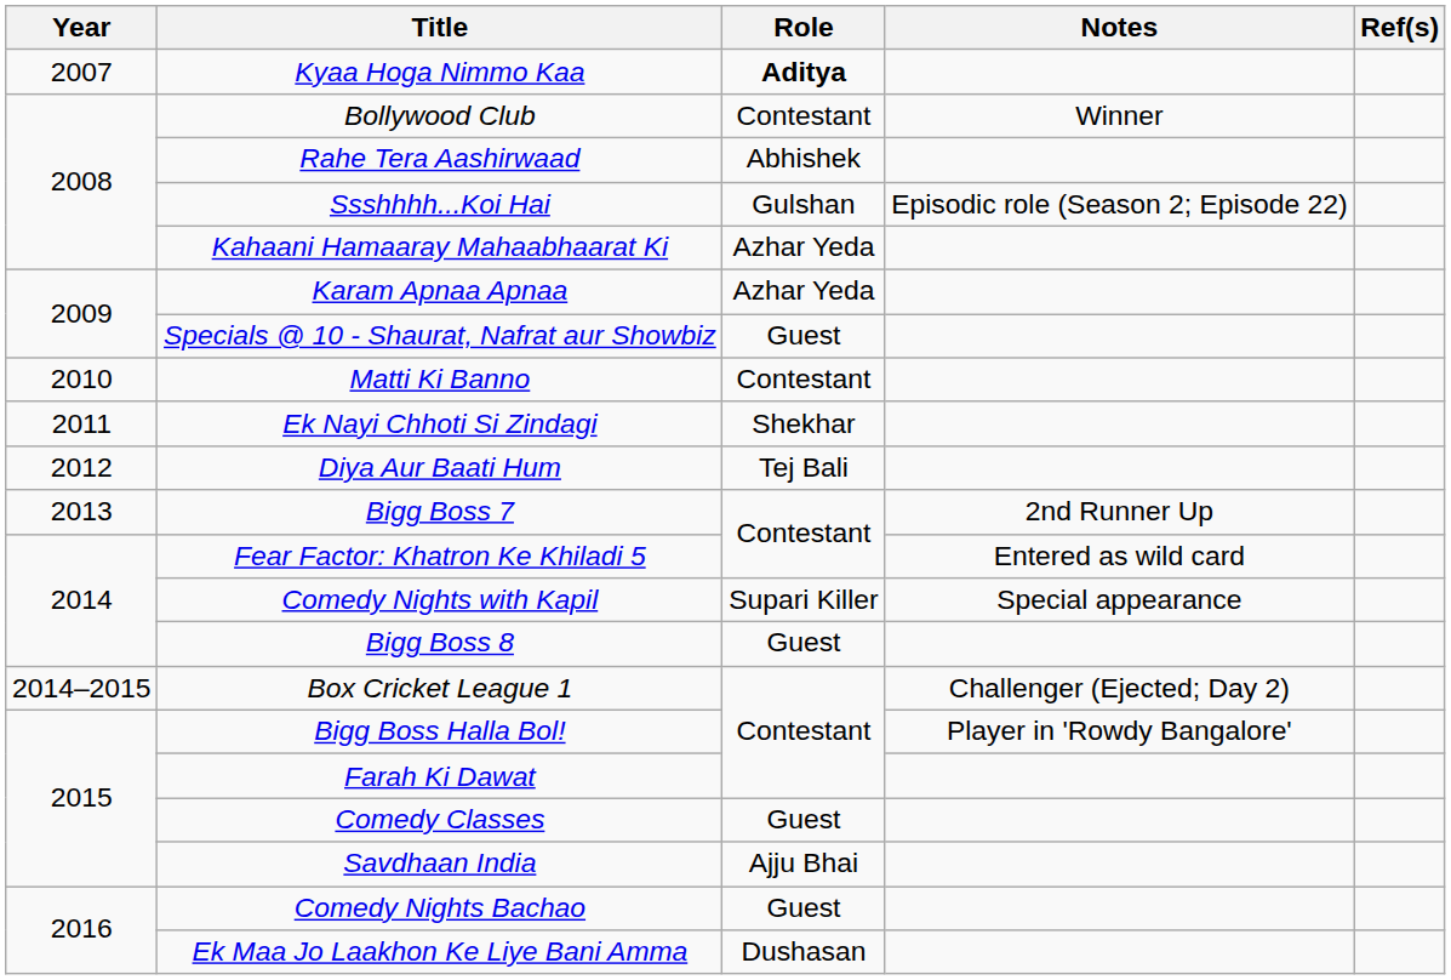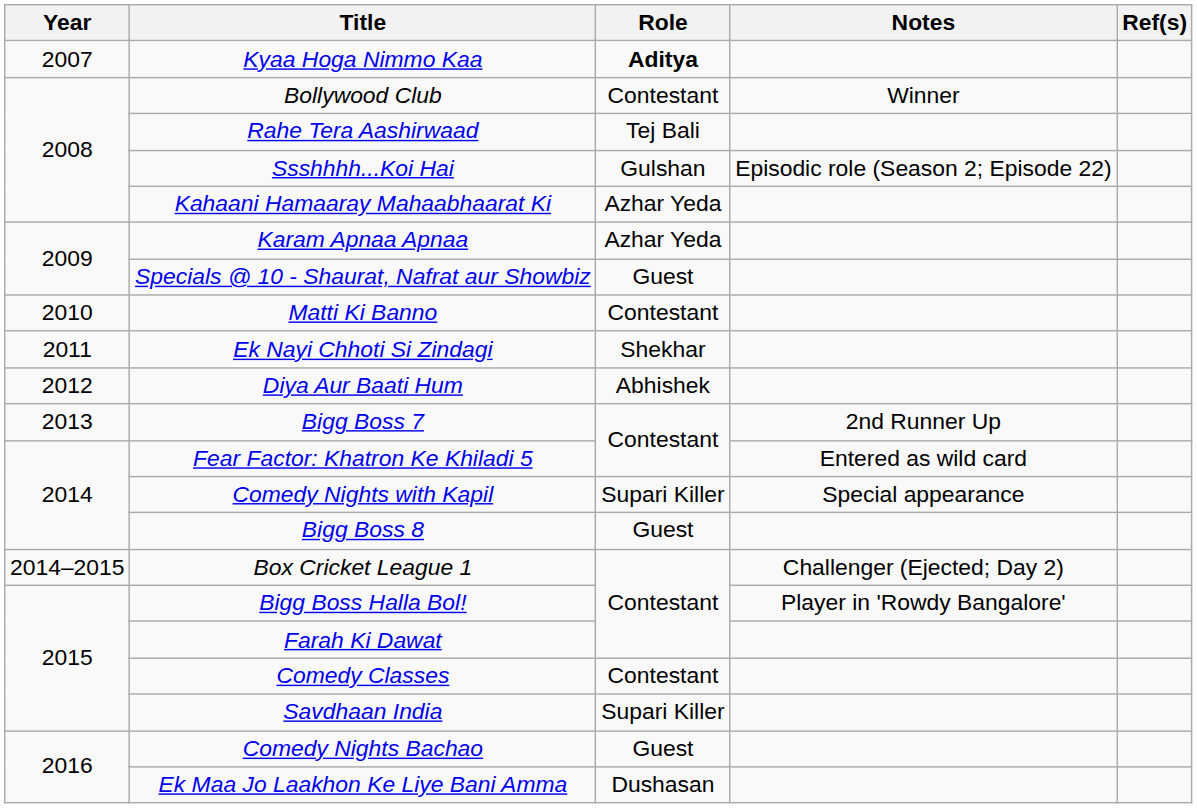Rahe Tera Aashirwaad | Role: Abhishek -> Tej Bali
Diya Aur Baati Hum | Role: Tej Bali -> Abhishek
Comedy Classes | Role: Guest -> Contestant
Savdhaan India | Role: Ajju Bhai -> Supari Killer
